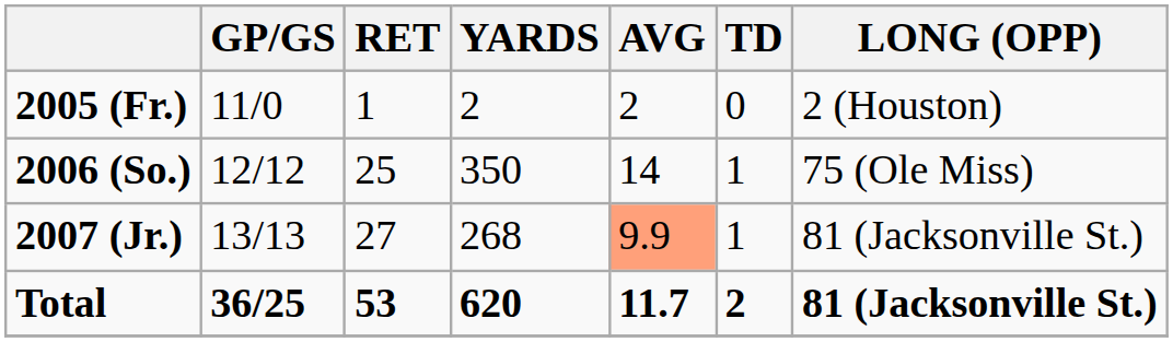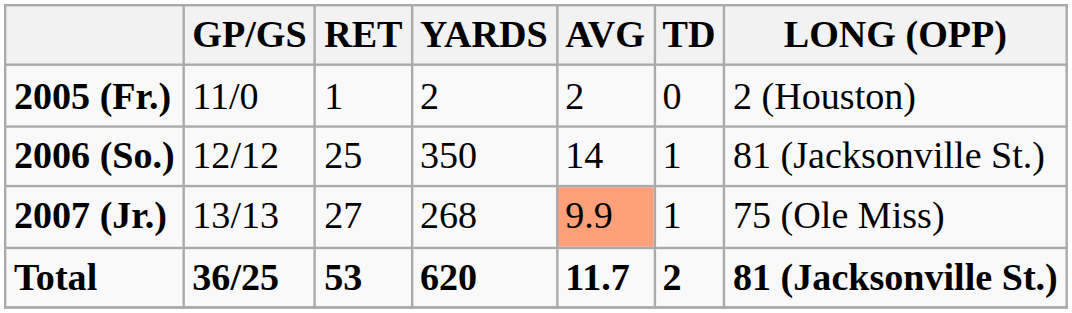2006 (So.) | LONG (OPP): 75 (Ole Miss) -> 81 (Jacksonville St.)
2007 (Jr.) | LONG (OPP): 81 (Jacksonville St.) -> 75 (Ole Miss)
